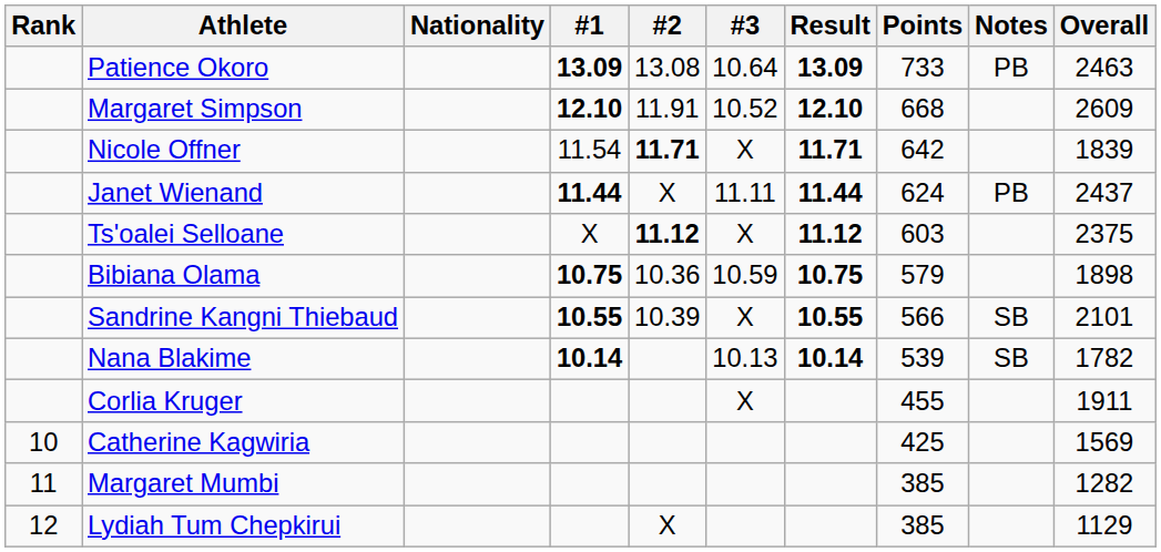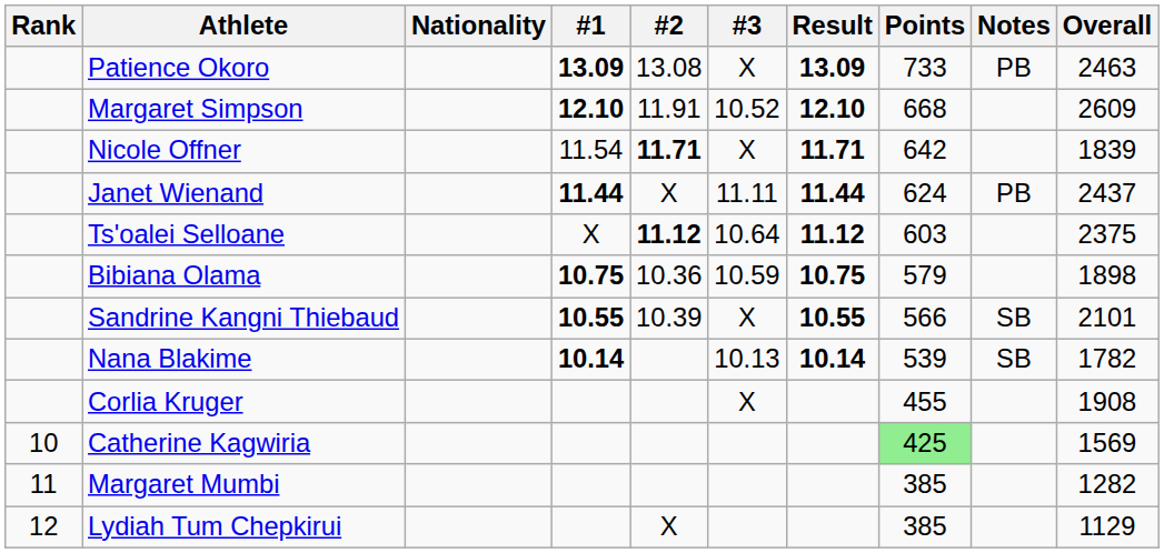Patience Okoro | #3: 10.64 -> X
Ts'oalei Selloane | #3: X -> 10.64
Corlia Kruger | Overall: 1911 -> 1908
Catherine Kagwiria | Points: no background -> lightgreen background
